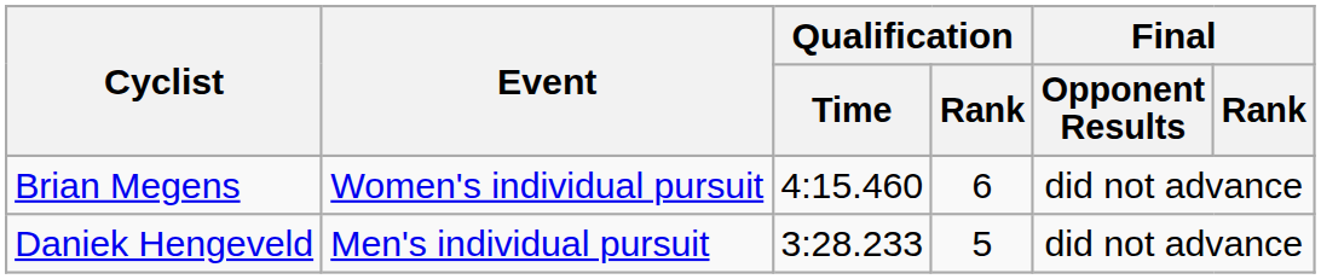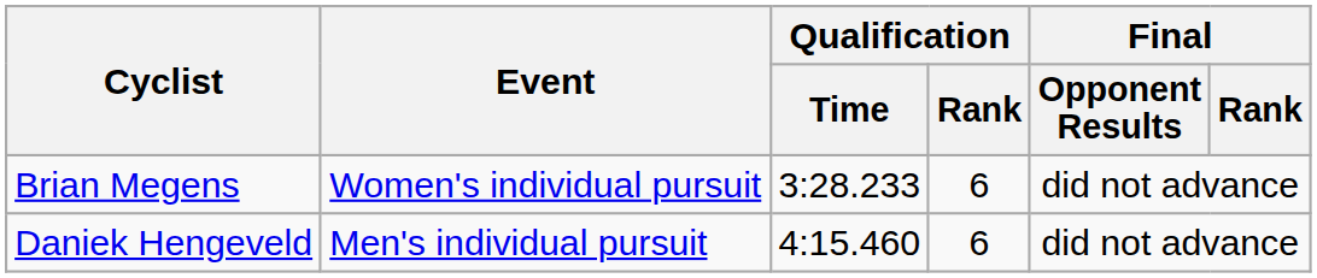Brian Megens | Qualification / Time: 4:15.460 -> 3:28.233
Daniek Hengeveld | Qualification / Time: 3:28.233 -> 4:15.460
Daniek Hengeveld | Qualification / Rank: 5 -> 6
